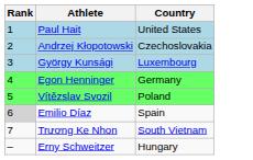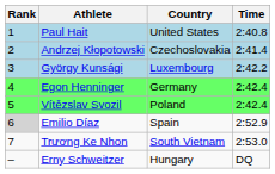+ column: Time | 2:40.8 | 2:41.4 | 2:42.2 | 2:42.4 | 2:42.4 | 2:52.9 | 2:53.0 | DQ
